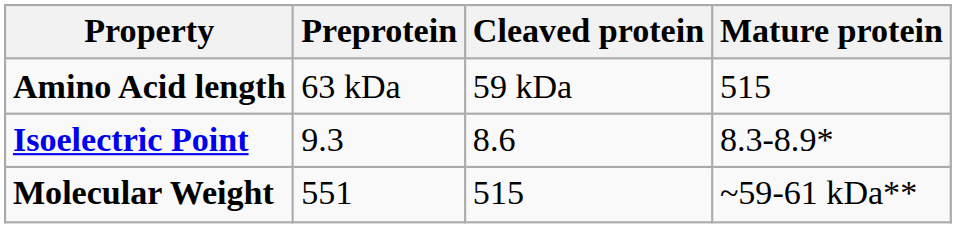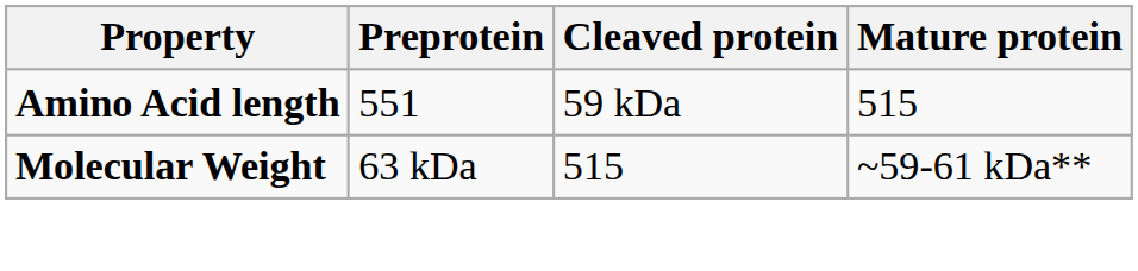Amino Acid length | Preprotein: 63 kDa -> 551
- row: Isoelectric Point | 9.3 | 8.6 | 8.3-8.9*
Molecular Weight | Preprotein: 551 -> 63 kDa
